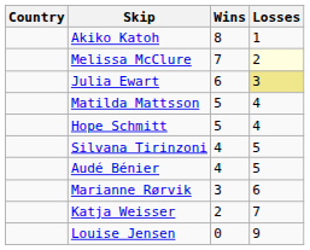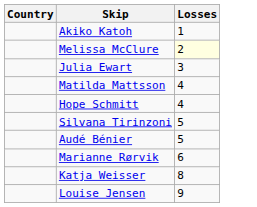- column: Wins | 8 | 7 | 6 | 5 | 5 | 4 | 4 | 3 | 2 | 0
Julia Ewart | Losses: khaki background -> no background
Katja Weisser | Losses: 7 -> 8
